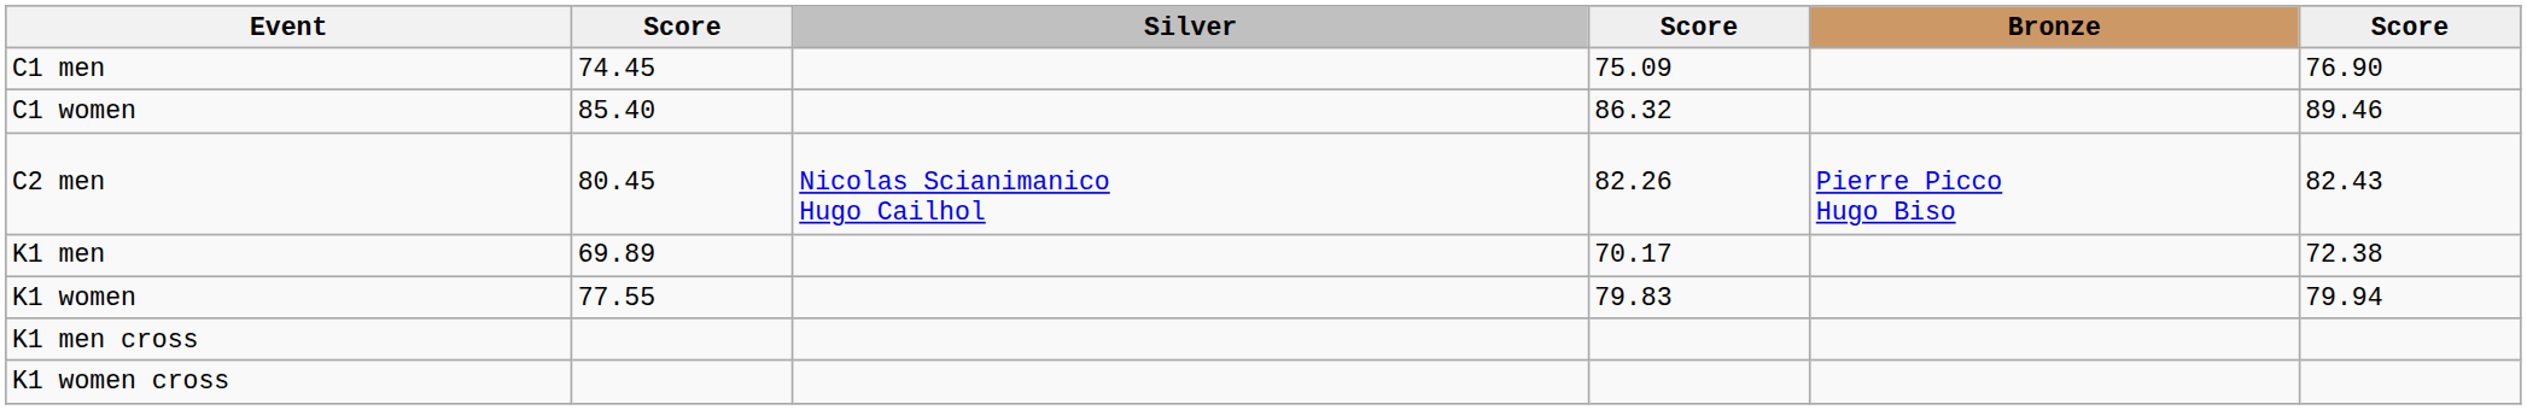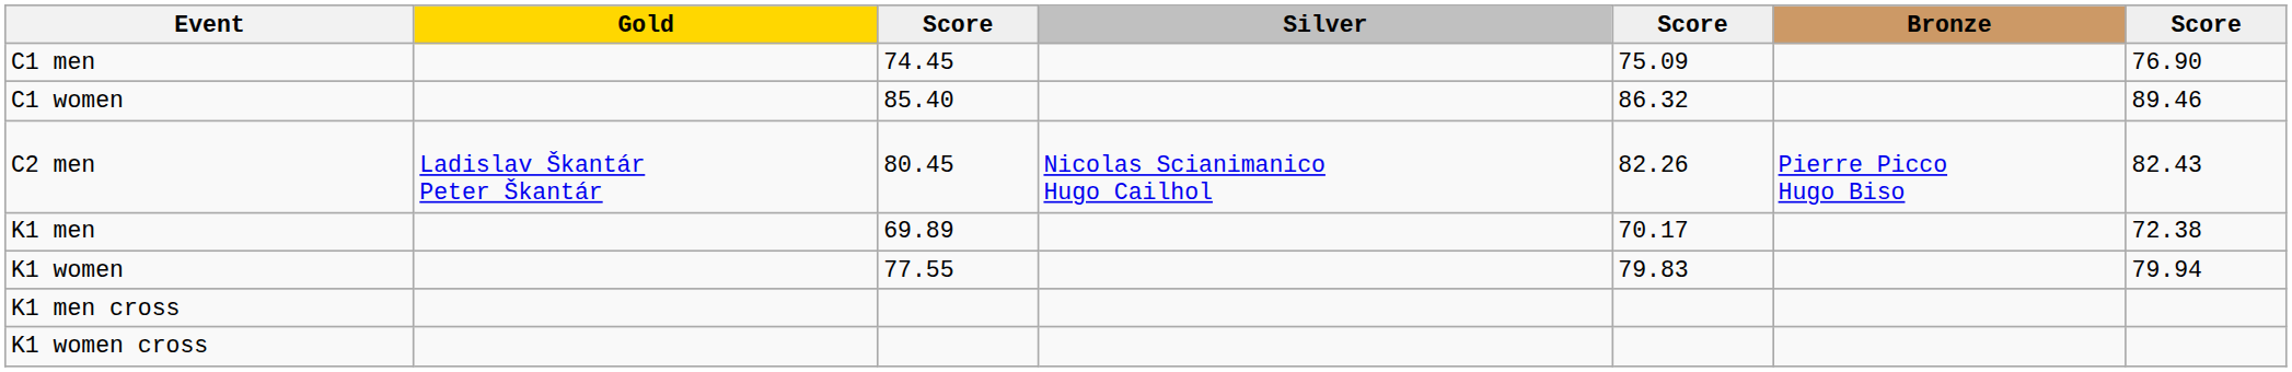+ column: Gold | Ladislav Škantár Peter Škantár
